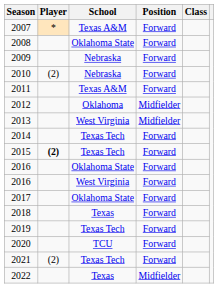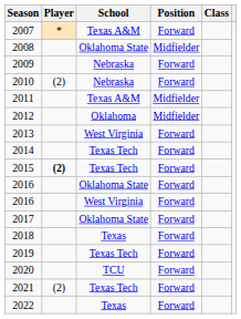2008 | Position: Forward -> Midfielder
2011 | Position: Forward -> Midfielder
2013 | Position: Midfielder -> Forward
2022 | Position: Midfielder -> Forward
